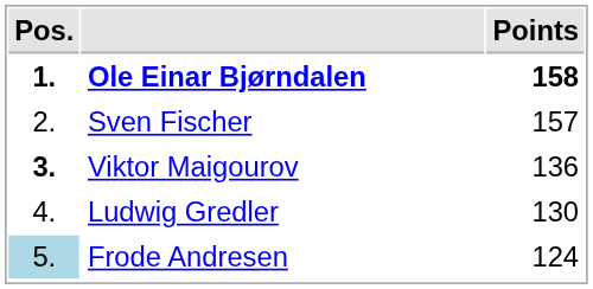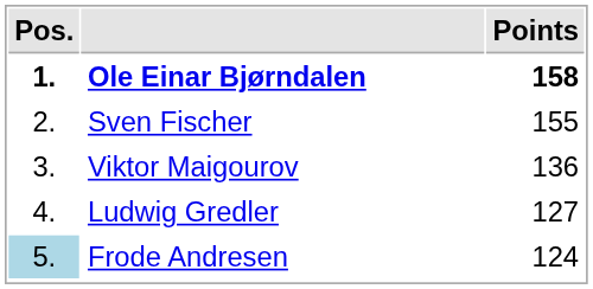Sven Fischer | Points: 157 -> 155
Viktor Maigourov | Pos.: bold -> normal
Ludwig Gredler | Points: 130 -> 127
